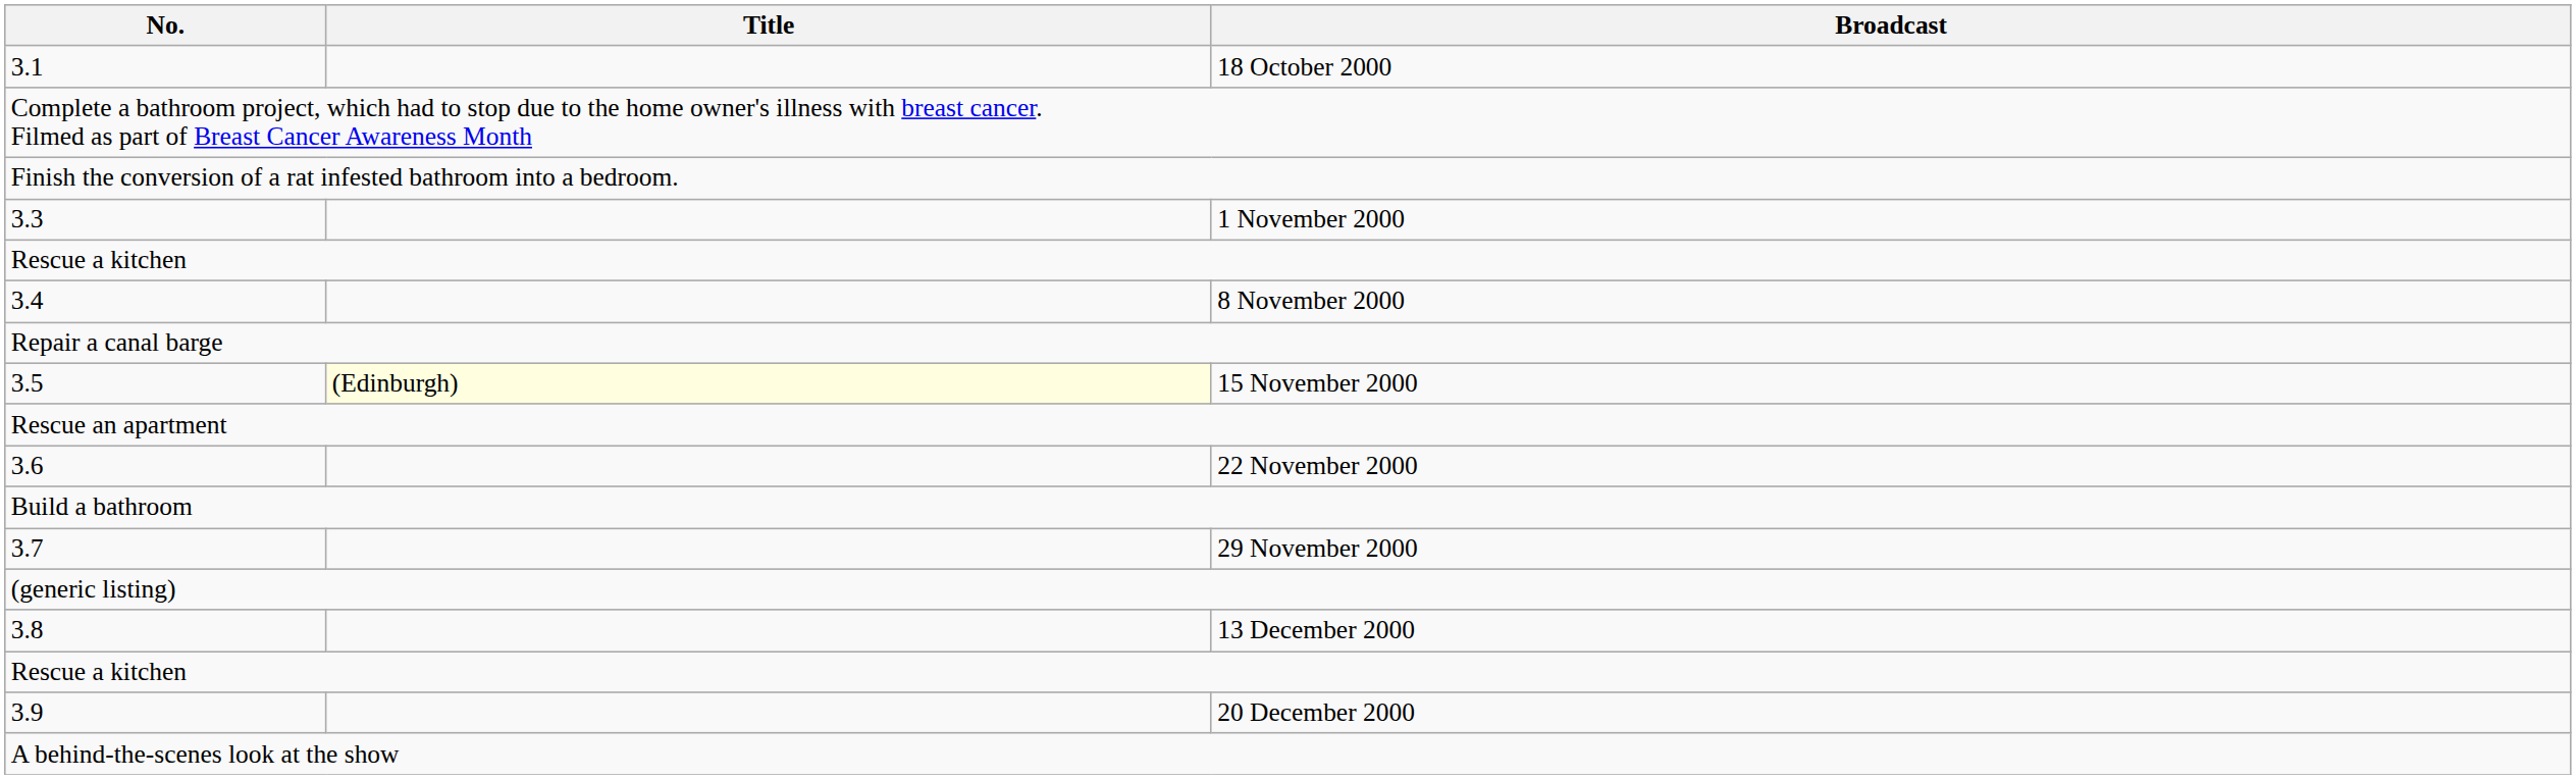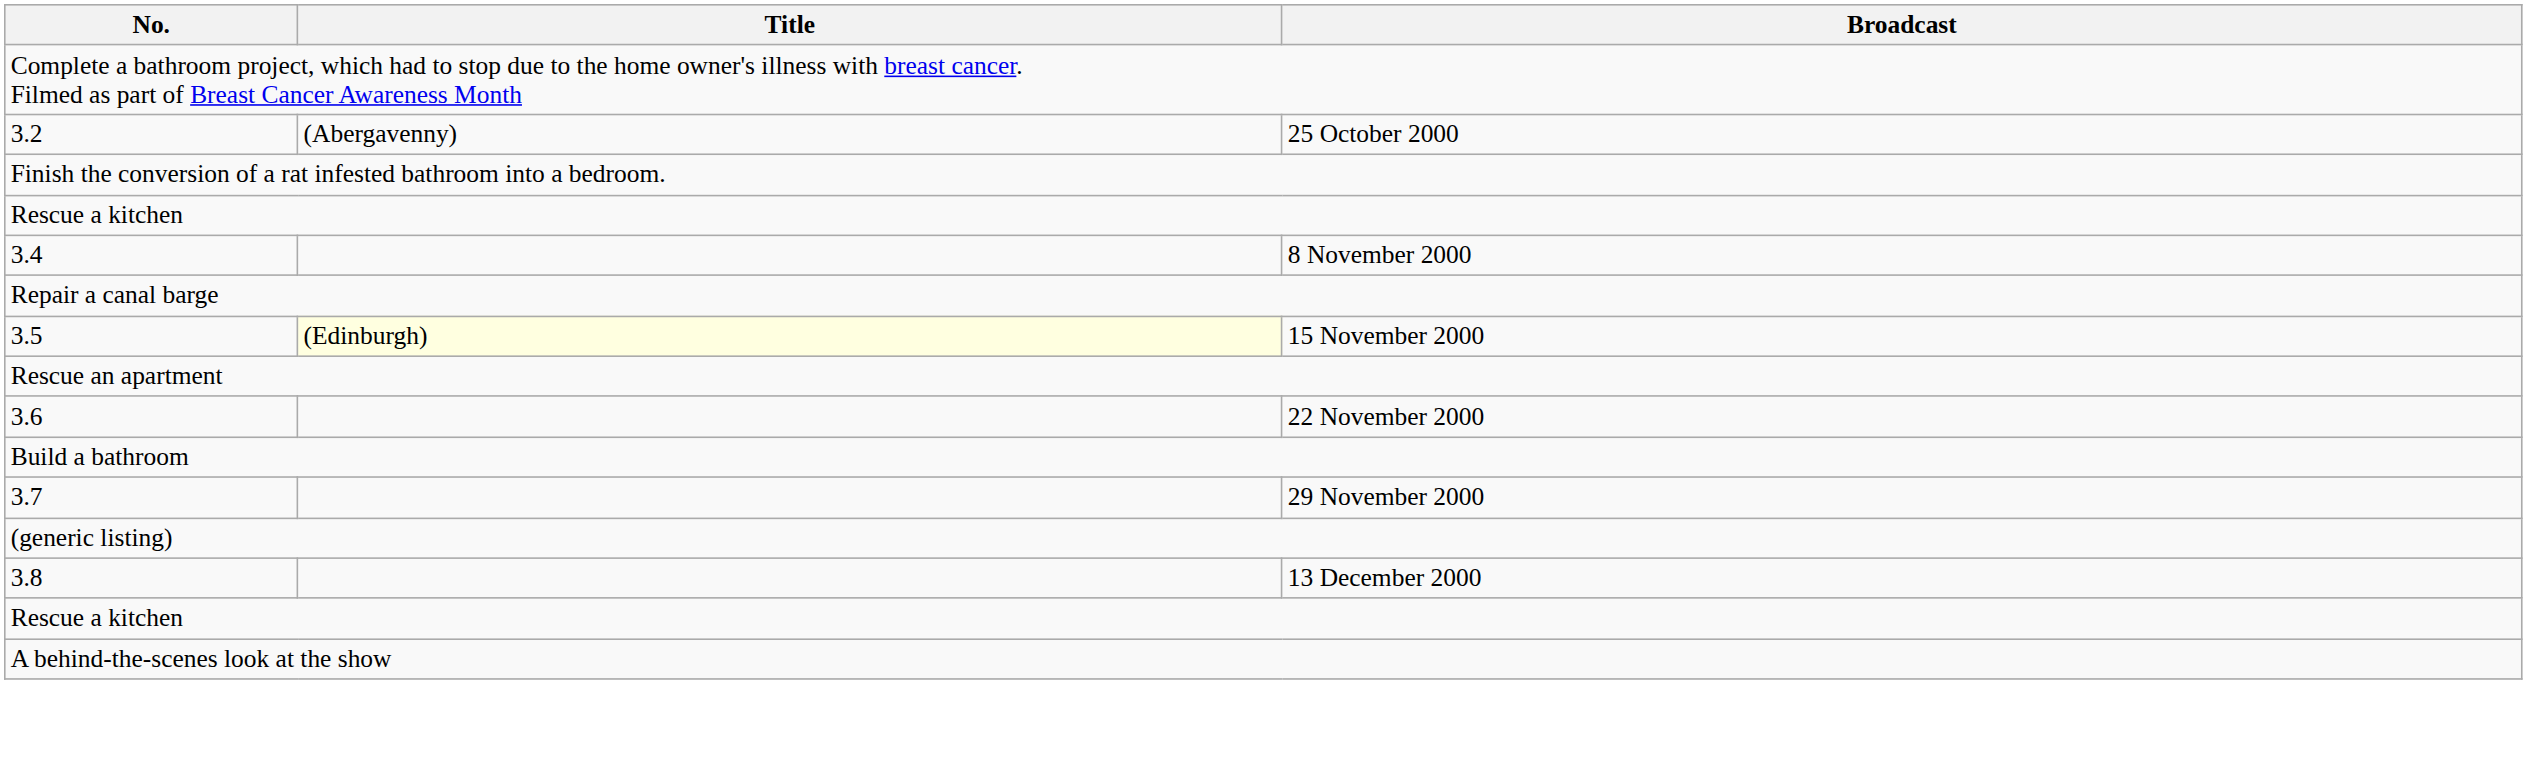- row: 3.1 | 18 October 2000
+ row: 3.2 | (Abergavenny) | 25 October 2000
- row: 3.3 | 1 November 2000
- row: 3.9 | 20 December 2000
